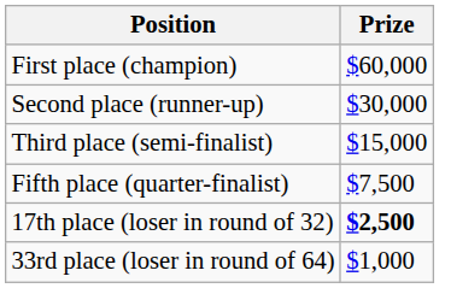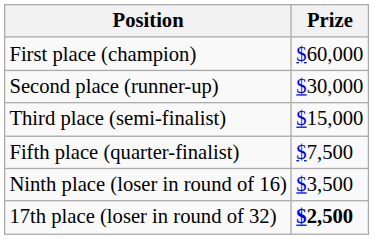+ row: Ninth place (loser in round of 16) | $3,500
- row: 33rd place (loser in round of 64) | $1,000
